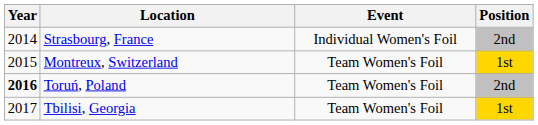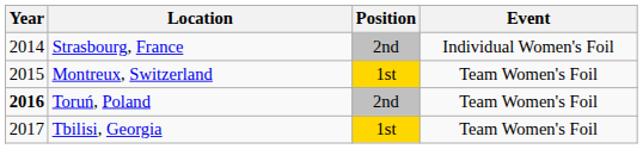columns swapped: Event <-> Position
